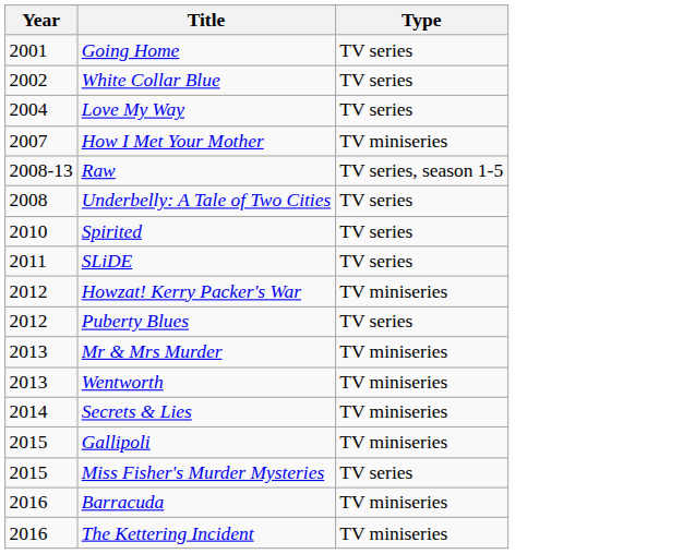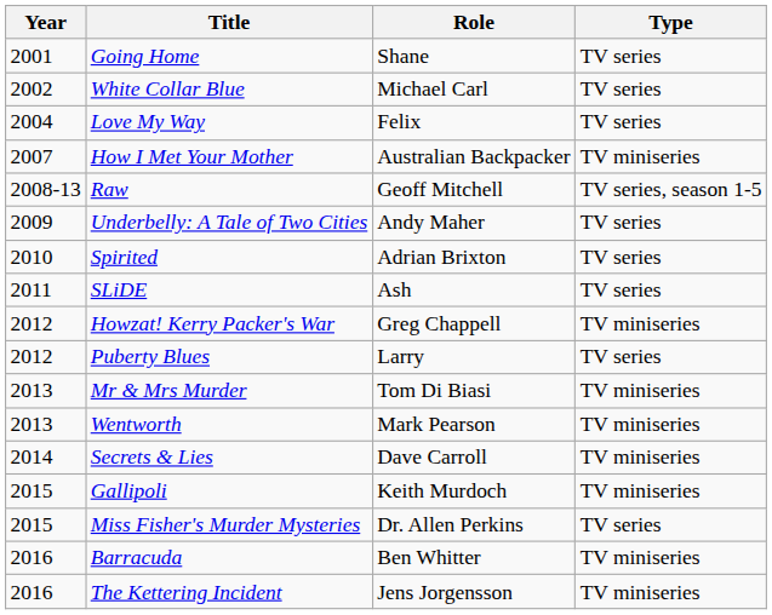+ column: Role | Shane | Michael Carl | Felix | Australian Backpacker | Geoff Mitchell | Andy Maher | Adrian Brixton | Ash | Greg Chappell | Larry | Tom Di Biasi | Mark Pearson | Dave Carroll | Keith Murdoch | Dr. Allen Perkins | Ben Whitter | Jens Jorgensson
Underbelly: A Tale of Two Cities | Year: 2008 -> 2009
